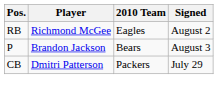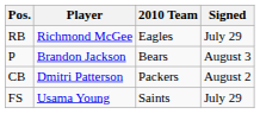RB | Signed: August 2 -> July 29
CB | Signed: July 29 -> August 2
+ row: FS | Usama Young | Saints | July 29
